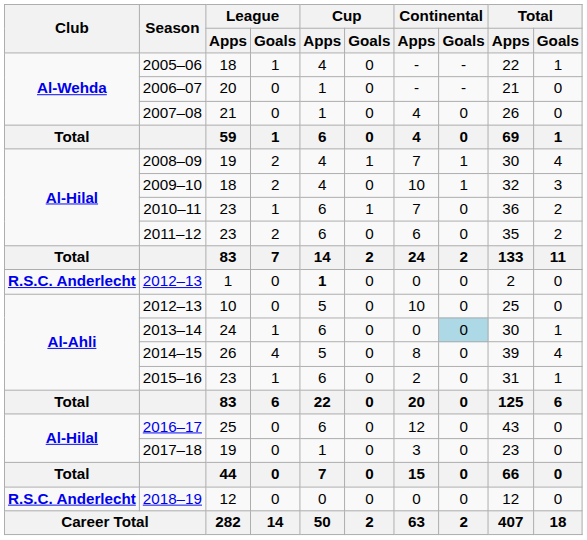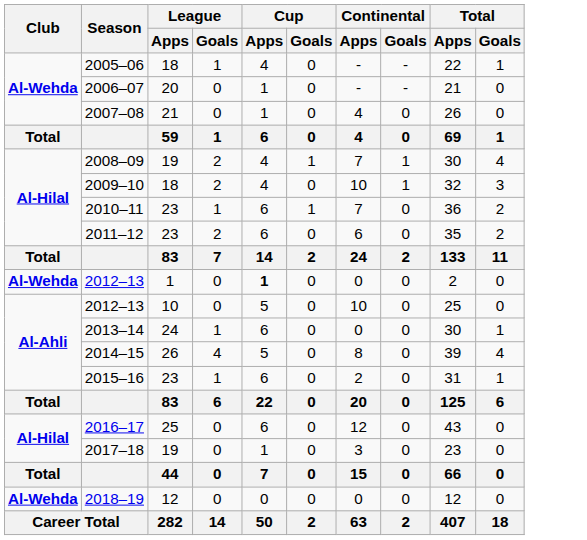2012–13 / 1 | Club: R.S.C. Anderlecht -> Al-Wehda
2013–14 | Continental / Goals: lightblue background -> no background
2018–19 | Club: R.S.C. Anderlecht -> Al-Wehda
